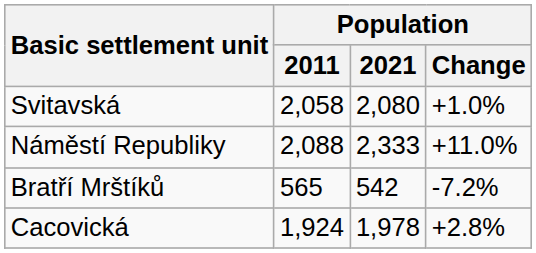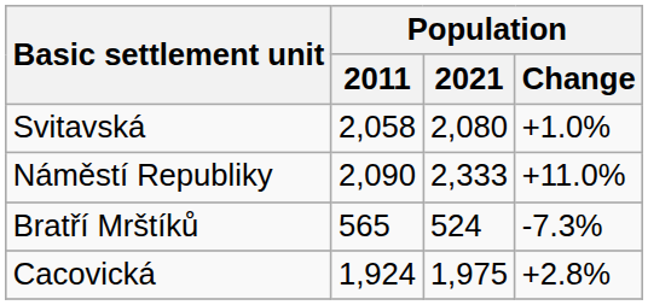Náměstí Republiky | Population / 2011: 2,088 -> 2,090
Bratří Mrštíků | Population / 2021: 542 -> 524
Bratří Mrštíků | Population / Change: -7.2% -> -7.3%
Cacovická | Population / 2021: 1,978 -> 1,975
